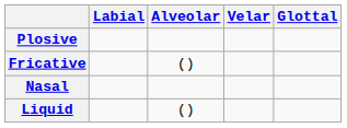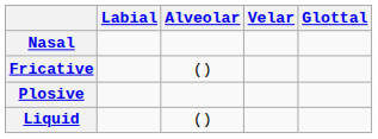rows swapped: Plosive <-> Nasal
